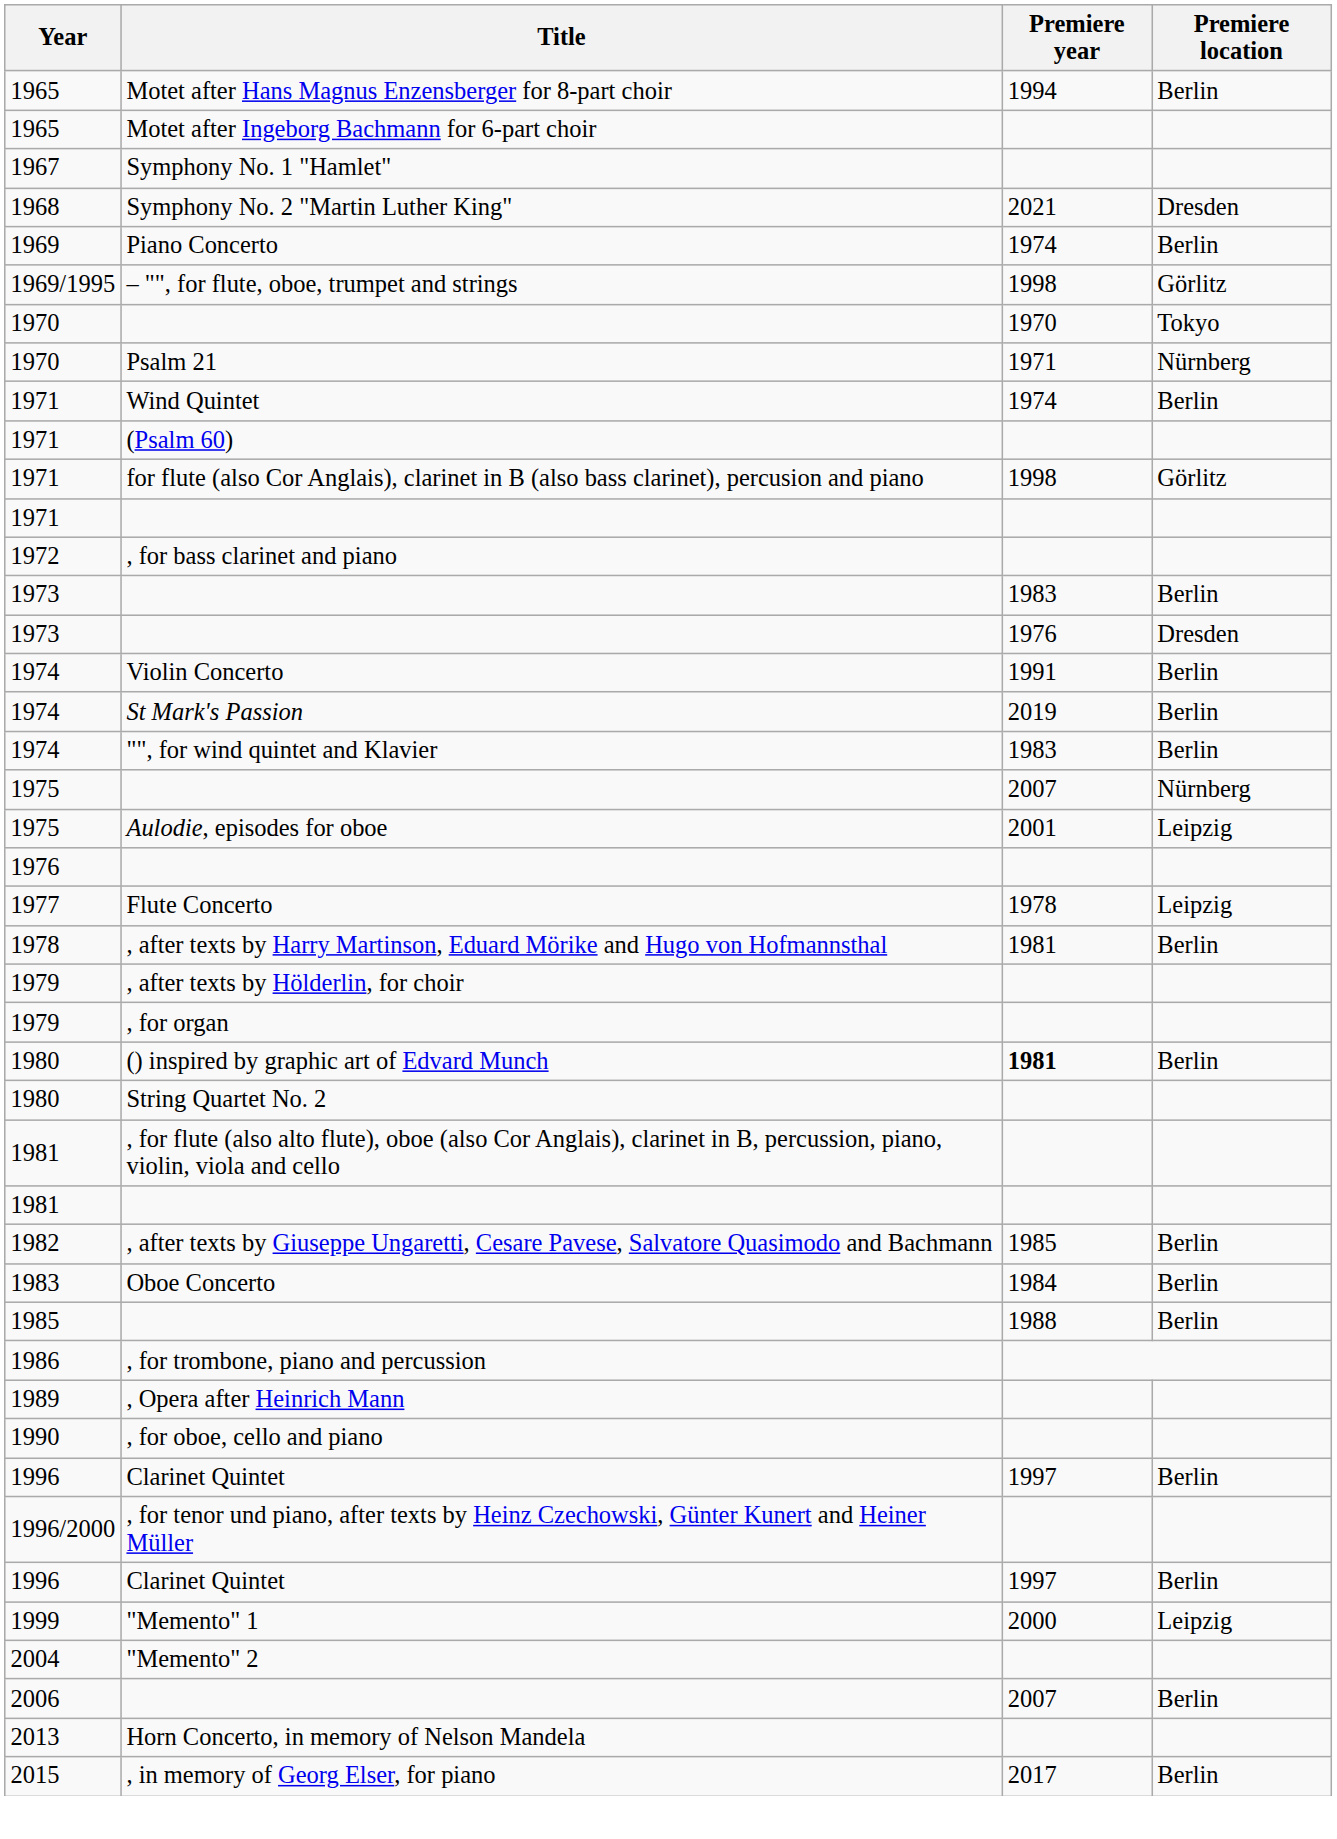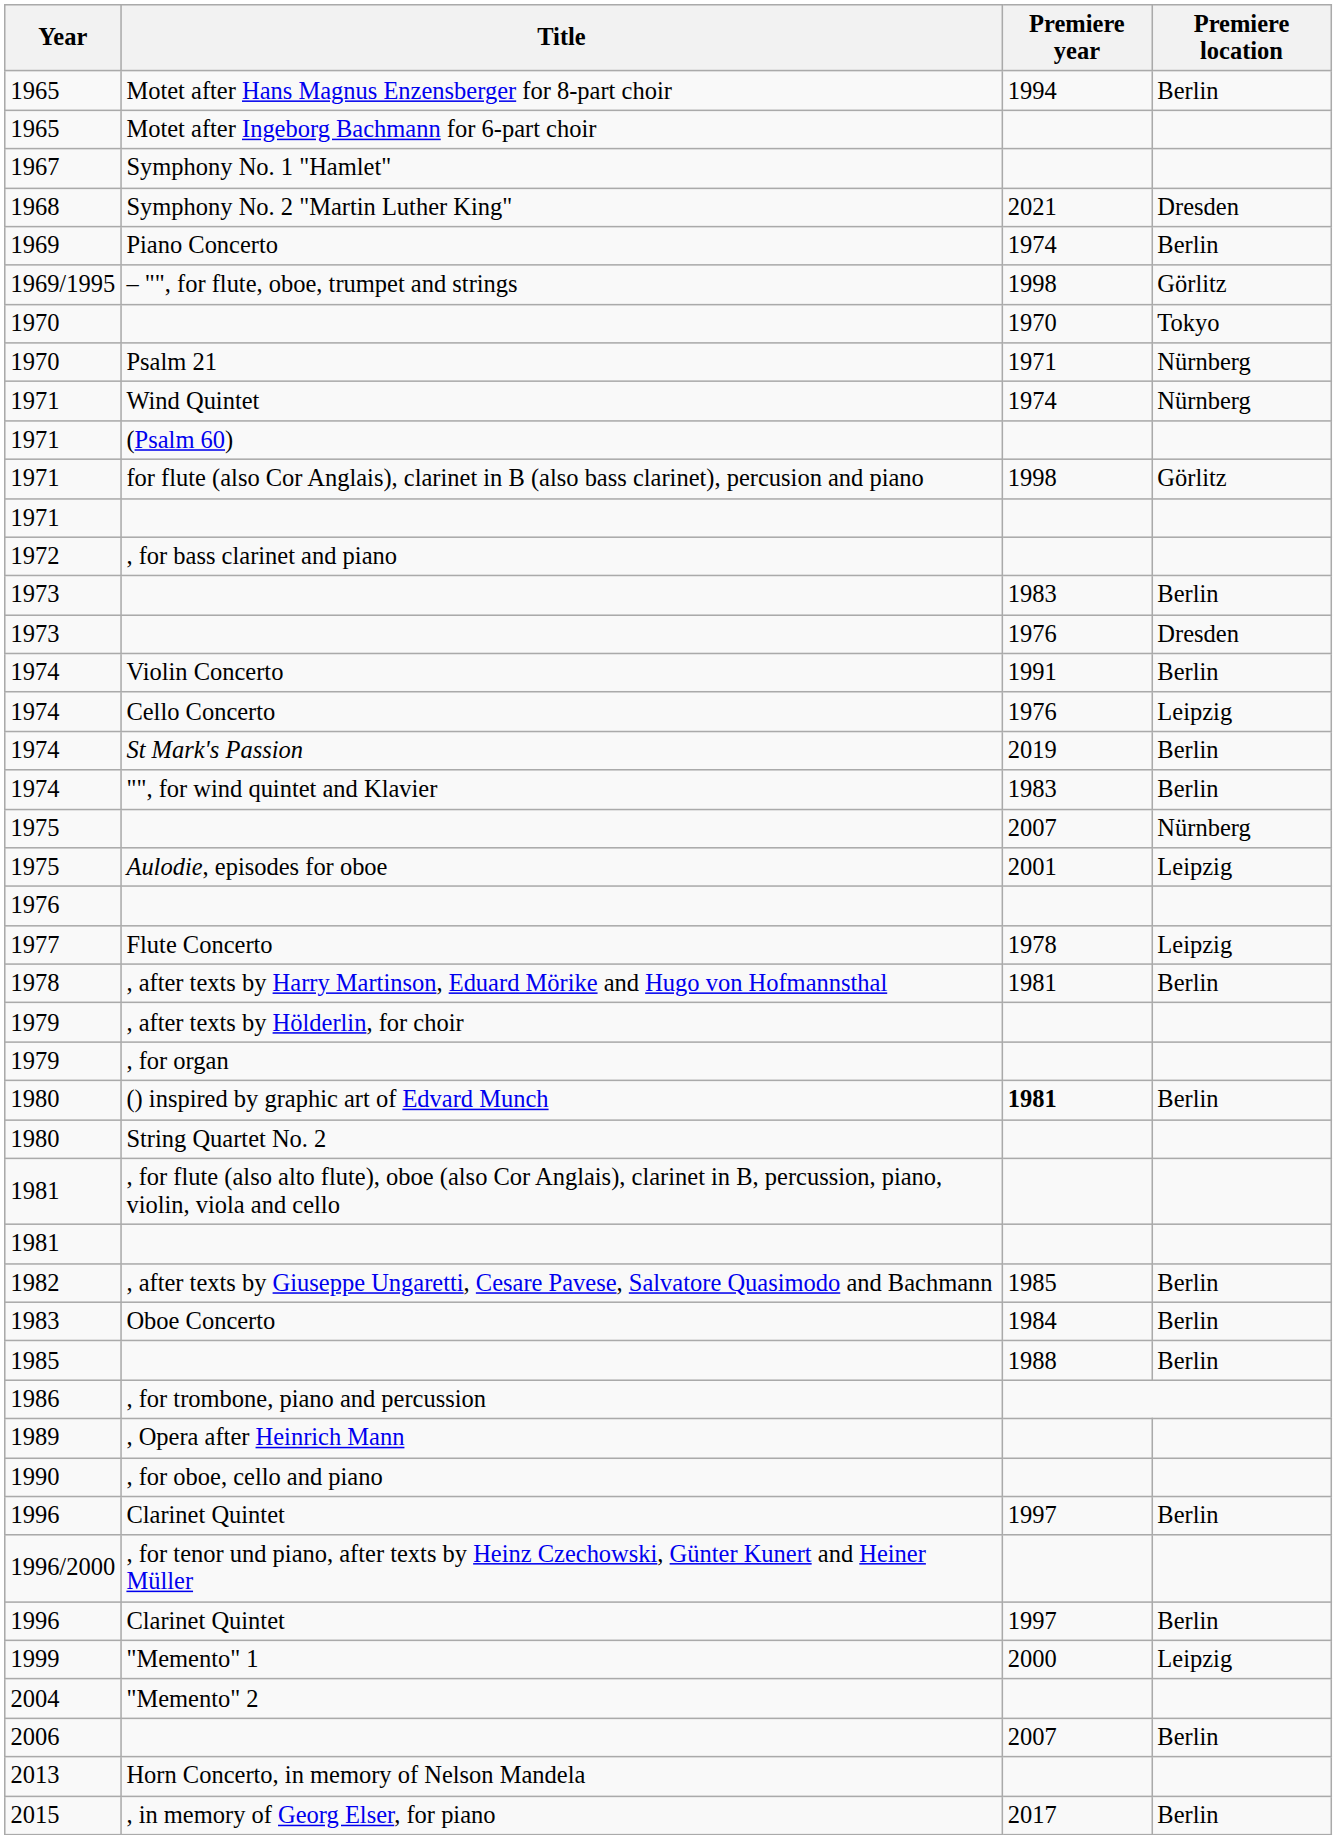Wind Quintet | Premiere location: Berlin -> Nürnberg
+ row: 1974 | Cello Concerto | 1976 | Leipzig
